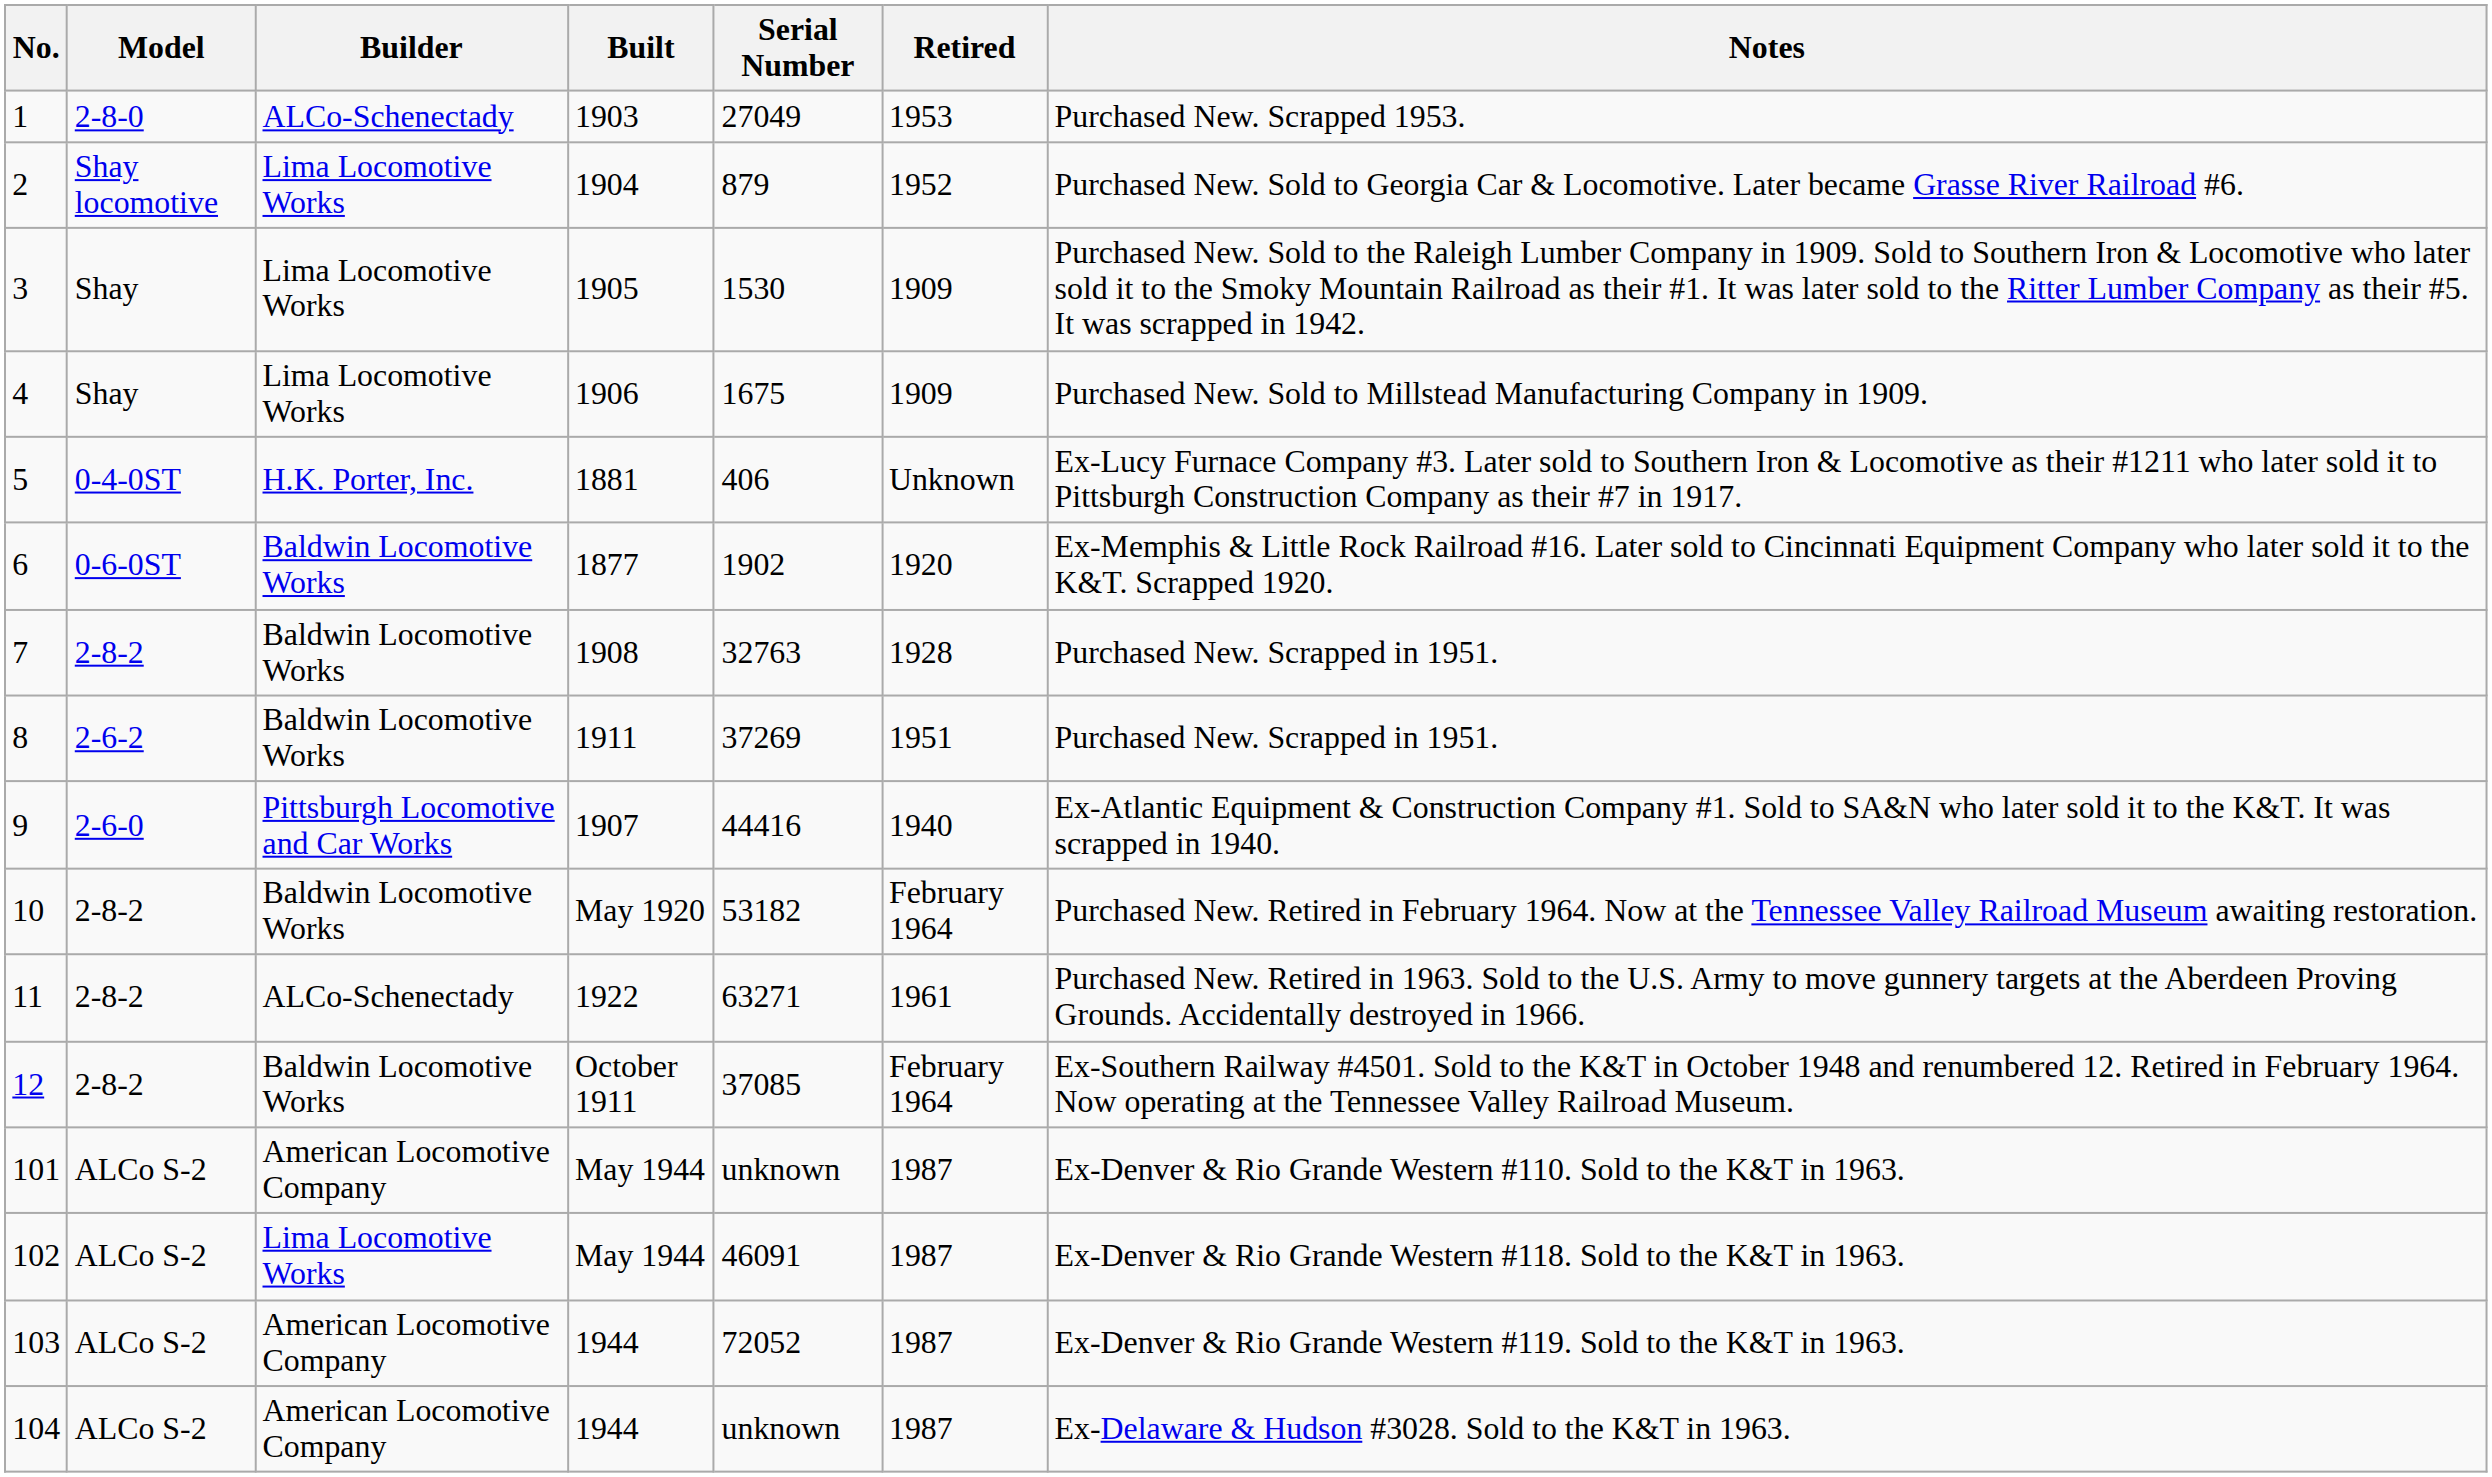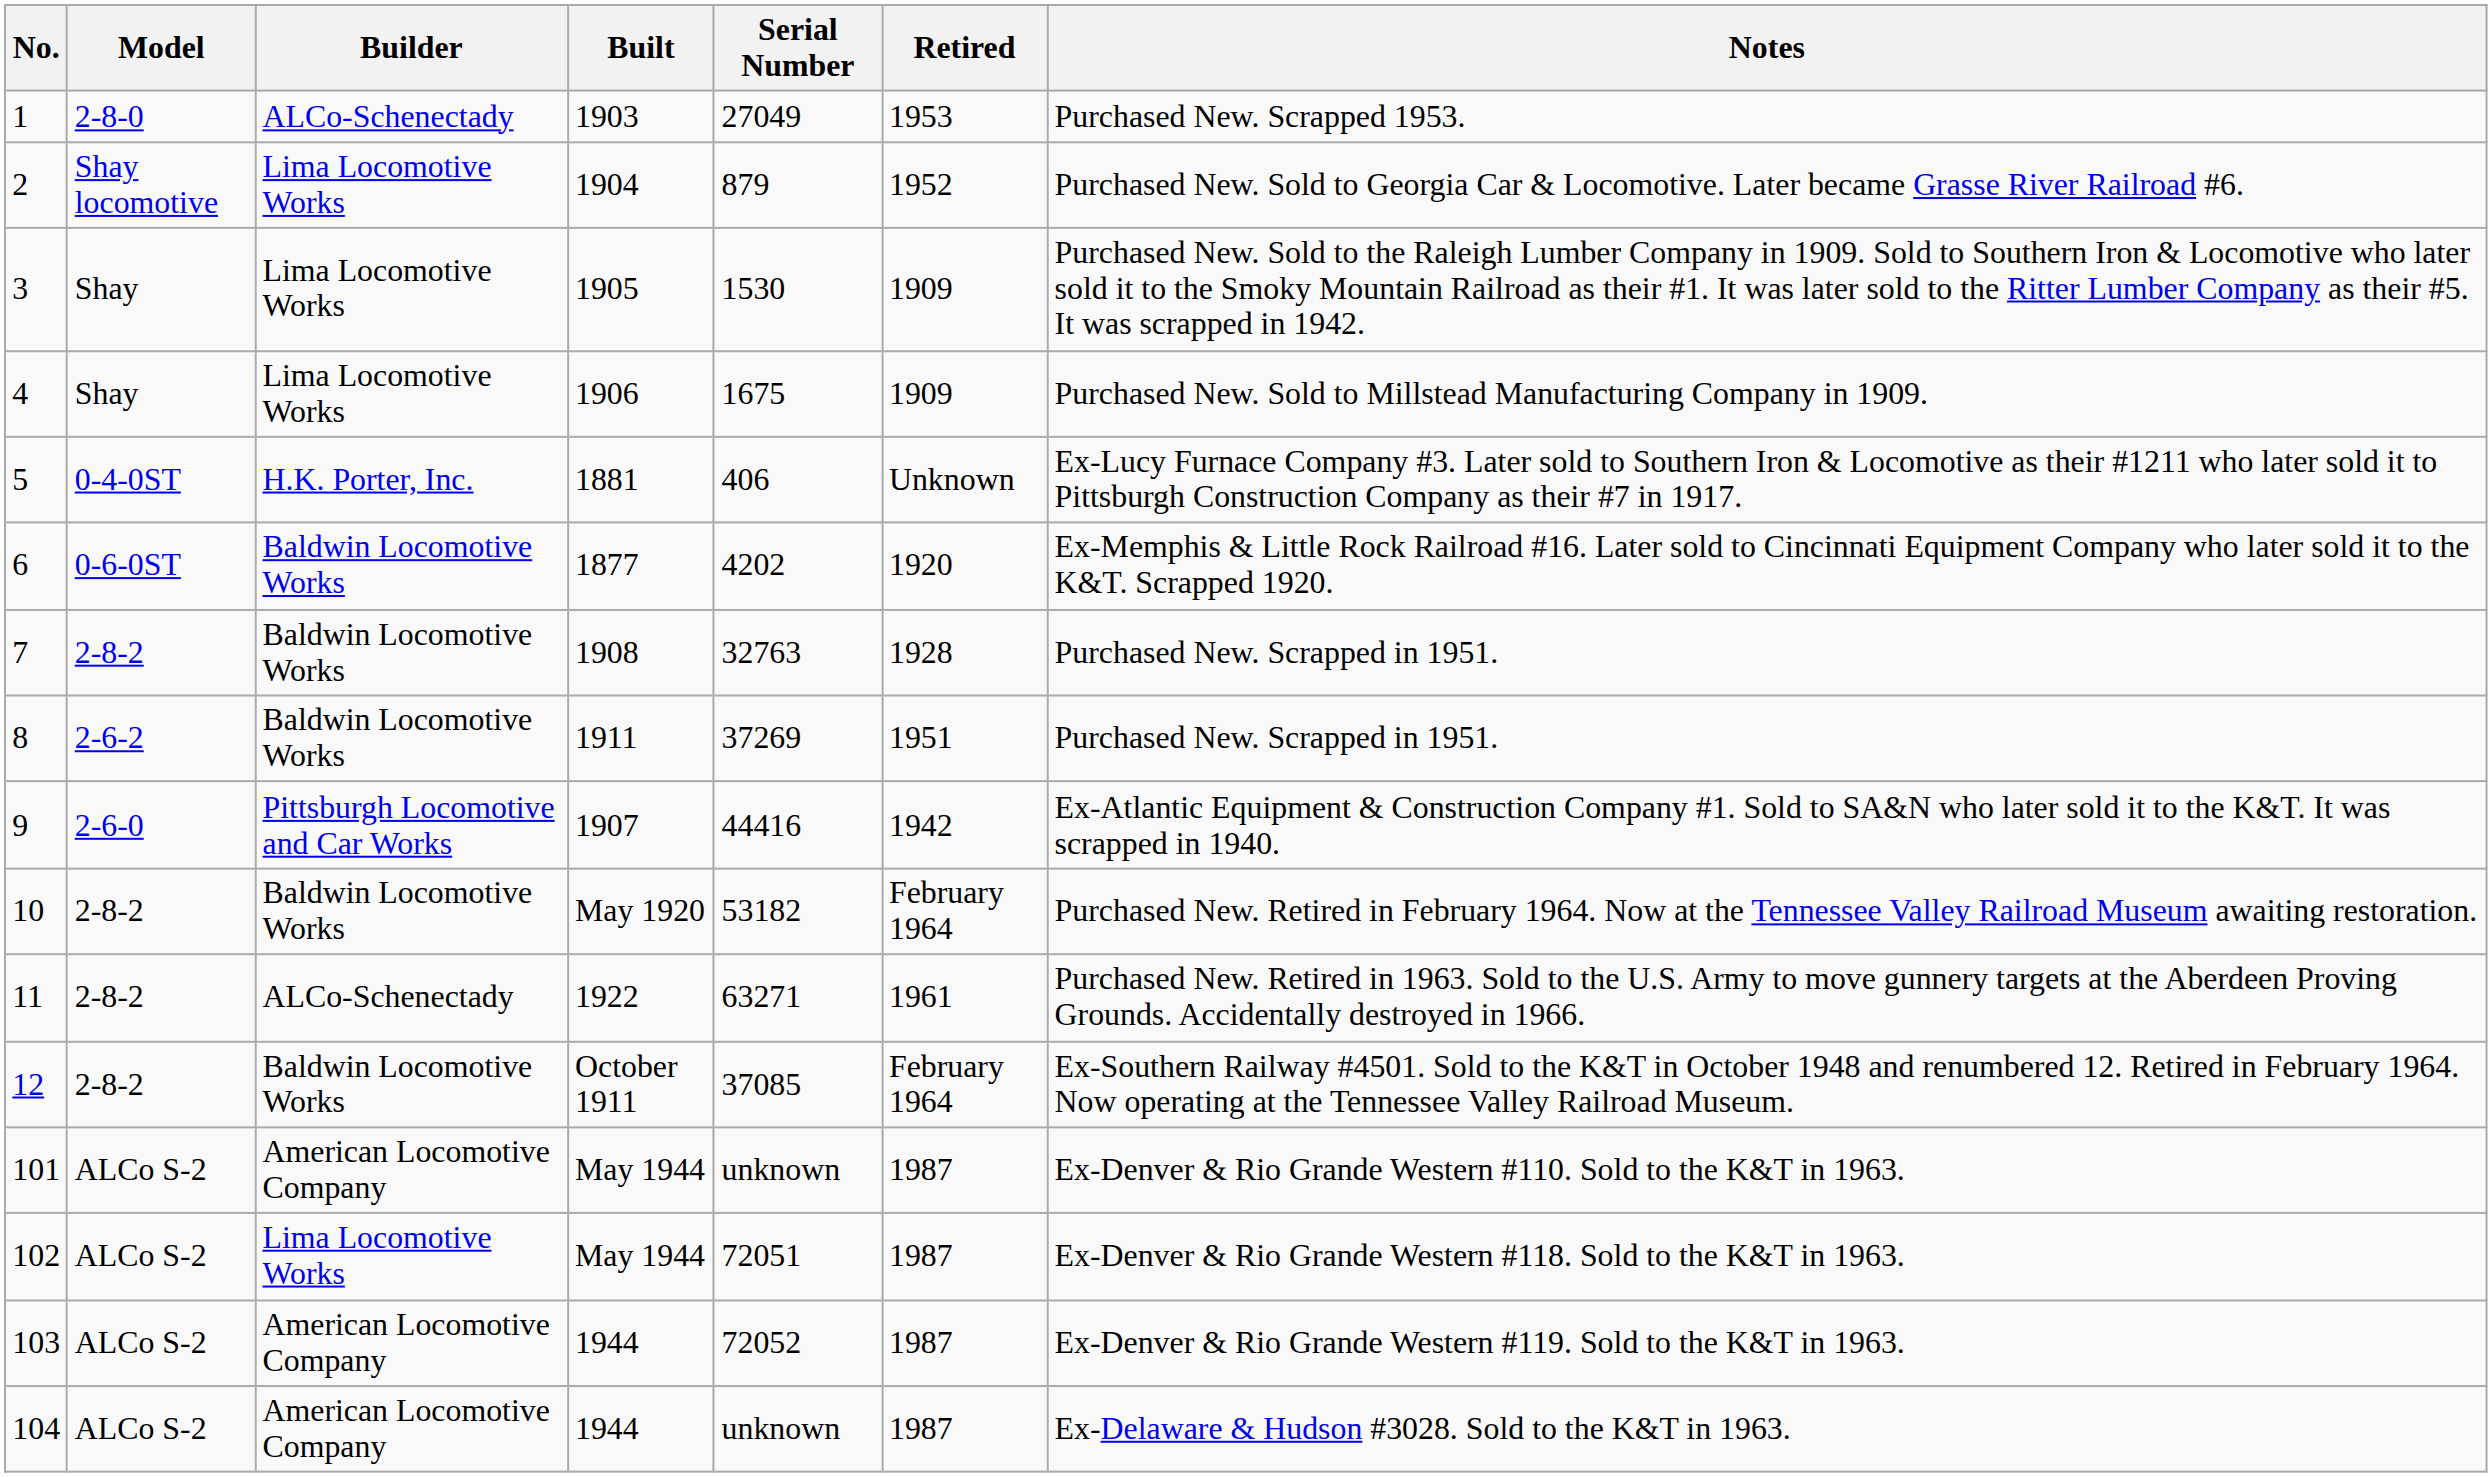6 | Serial Number: 1902 -> 4202
9 | Retired: 1940 -> 1942
102 | Serial Number: 46091 -> 72051
